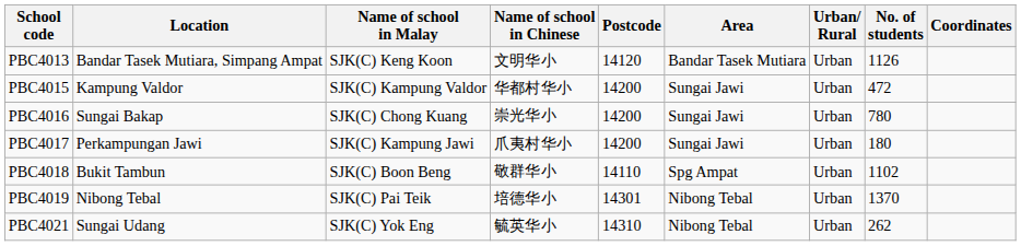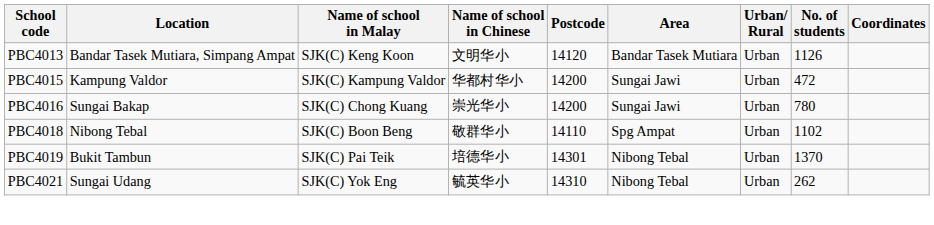- row: PBC4017 | Perkampungan Jawi | SJK(C) Kampung Jawi | 爪夷村华小 | 14200 | Sungai Jawi | Urban | 180
PBC4018 | Location: Bukit Tambun -> Nibong Tebal
PBC4019 | Location: Nibong Tebal -> Bukit Tambun
